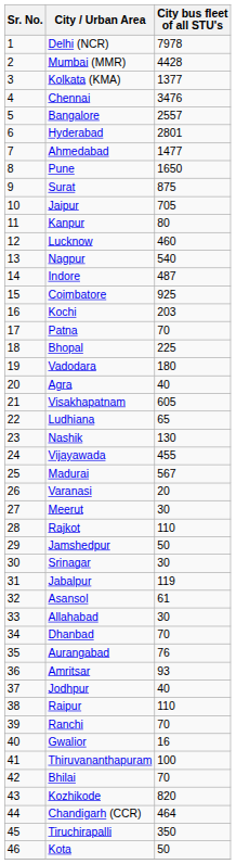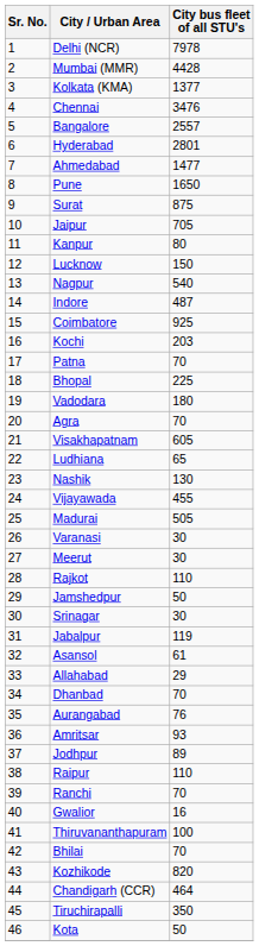Lucknow | City bus fleet of all STU's: 460 -> 150
Agra | City bus fleet of all STU's: 40 -> 70
Madurai | City bus fleet of all STU's: 567 -> 505
Varanasi | City bus fleet of all STU's: 20 -> 30
Allahabad | City bus fleet of all STU's: 30 -> 29
Jodhpur | City bus fleet of all STU's: 40 -> 89
